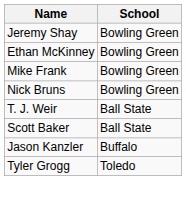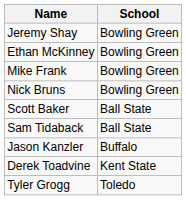- row: T. J. Weir | Ball State
+ row: Sam Tidaback | Ball State
+ row: Derek Toadvine | Kent State
